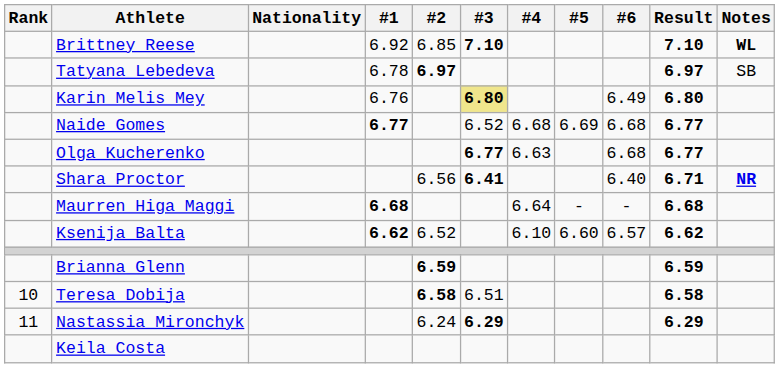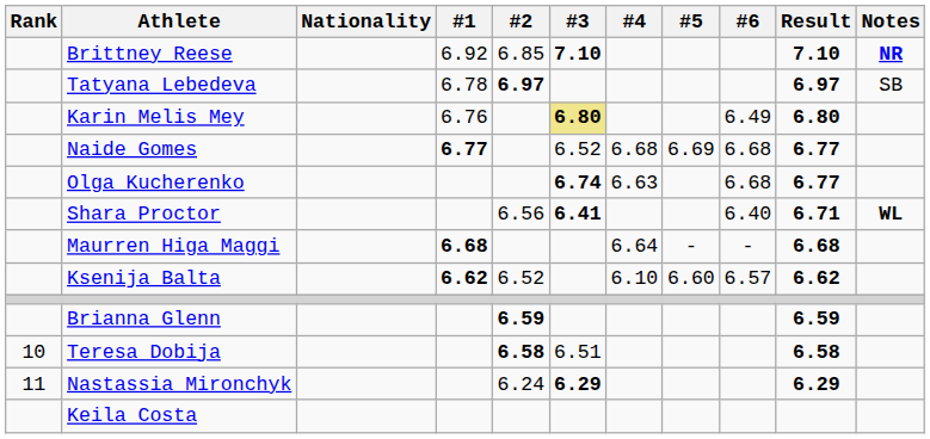Brittney Reese | Notes: WL -> NR
Olga Kucherenko | #3: 6.77 -> 6.74
Shara Proctor | Notes: NR -> WL
